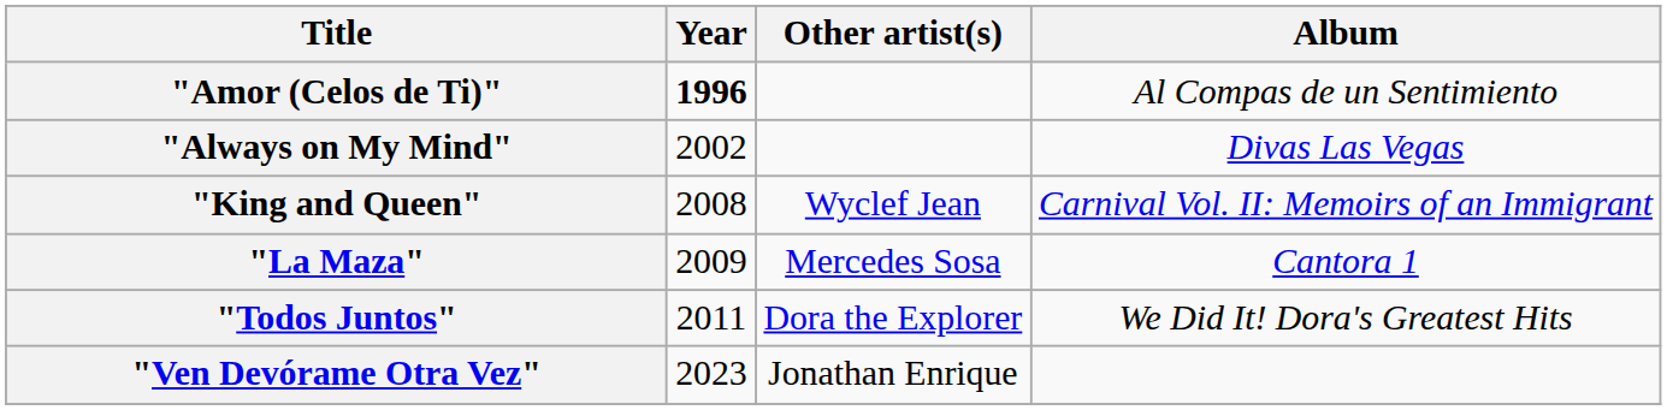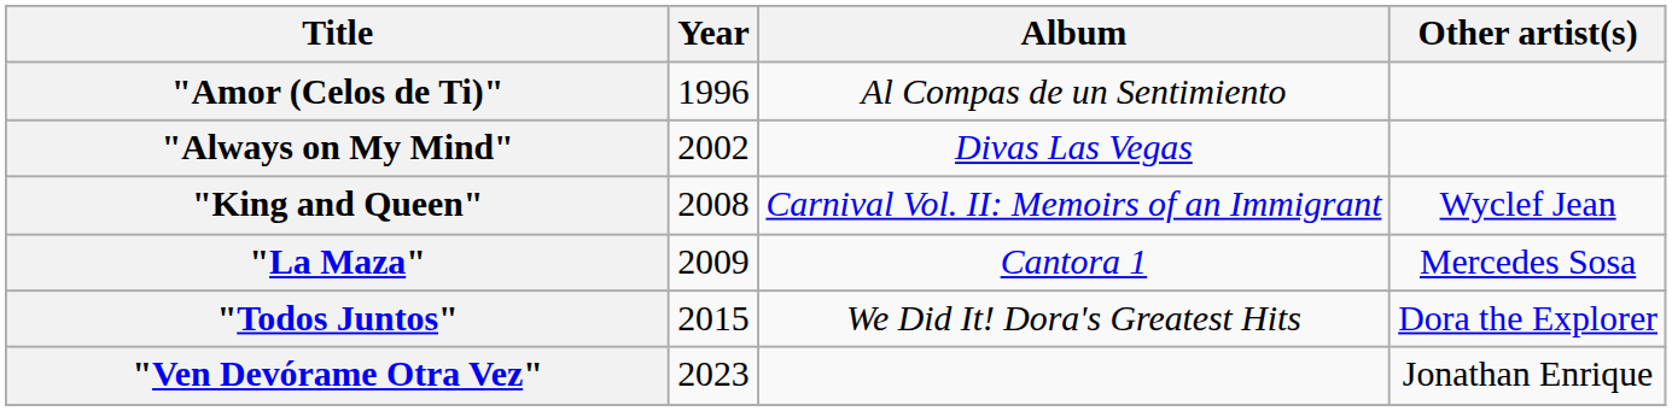columns swapped: Other artist(s) <-> Album
"Amor (Celos de Ti)" | Year: bold -> normal
"Todos Juntos" | Year: 2011 -> 2015
